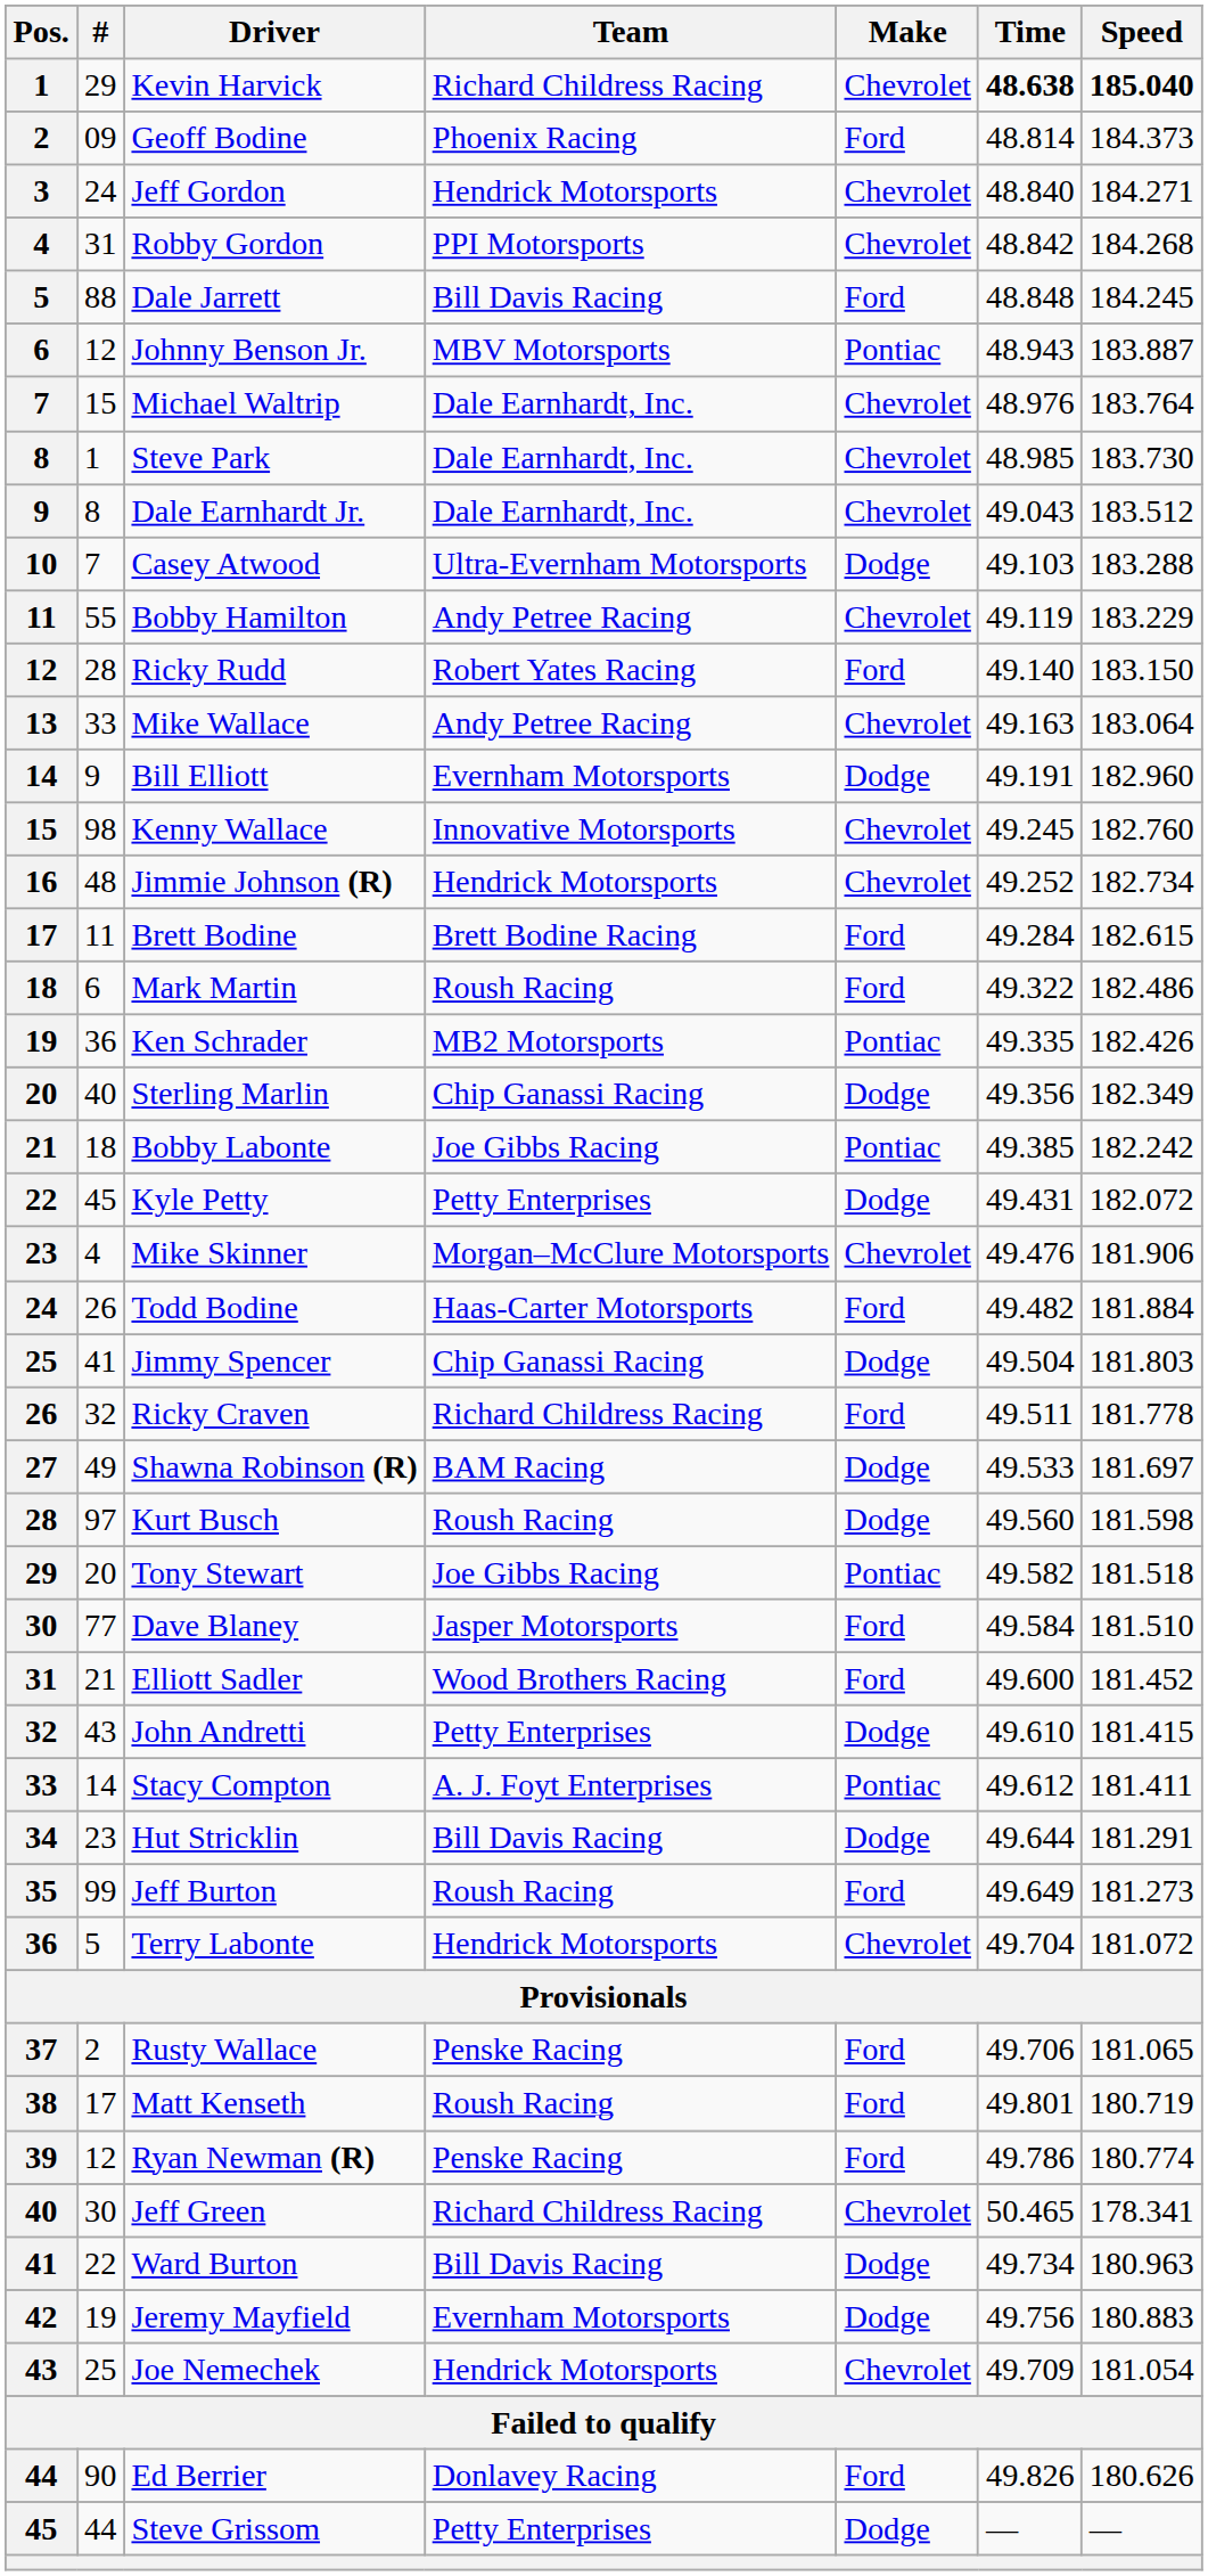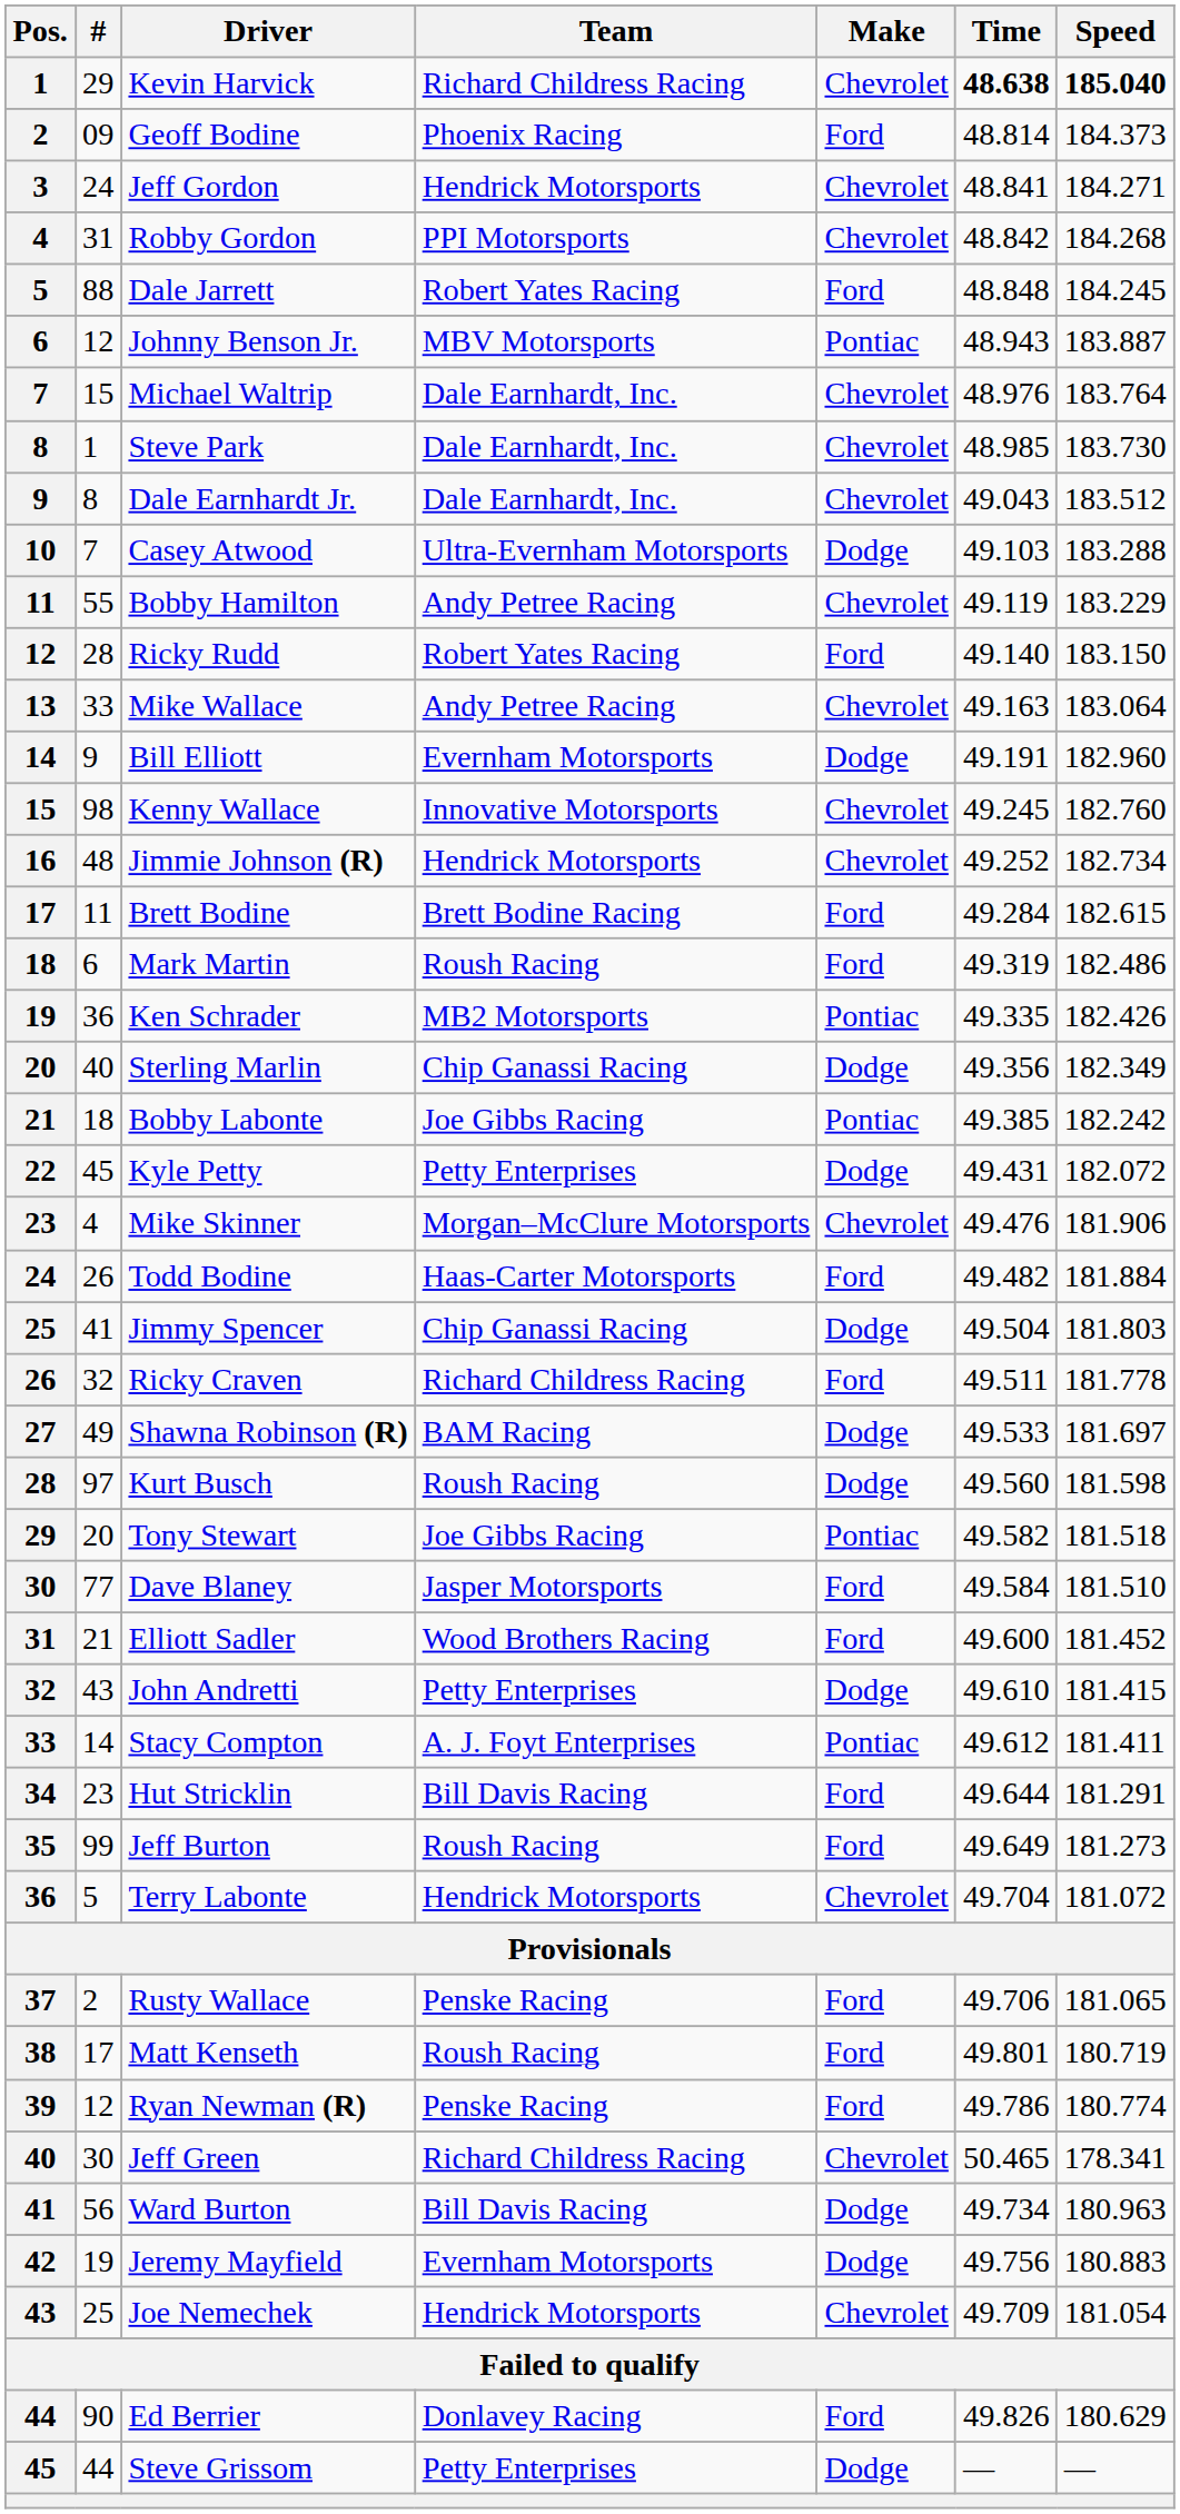Jeff Gordon | Time: 48.840 -> 48.841
Dale Jarrett | Team: Bill Davis Racing -> Robert Yates Racing
Mark Martin | Time: 49.322 -> 49.319
Hut Stricklin | Make: Dodge -> Ford
Ward Burton | #: 22 -> 56
Ed Berrier | Speed: 180.626 -> 180.629
